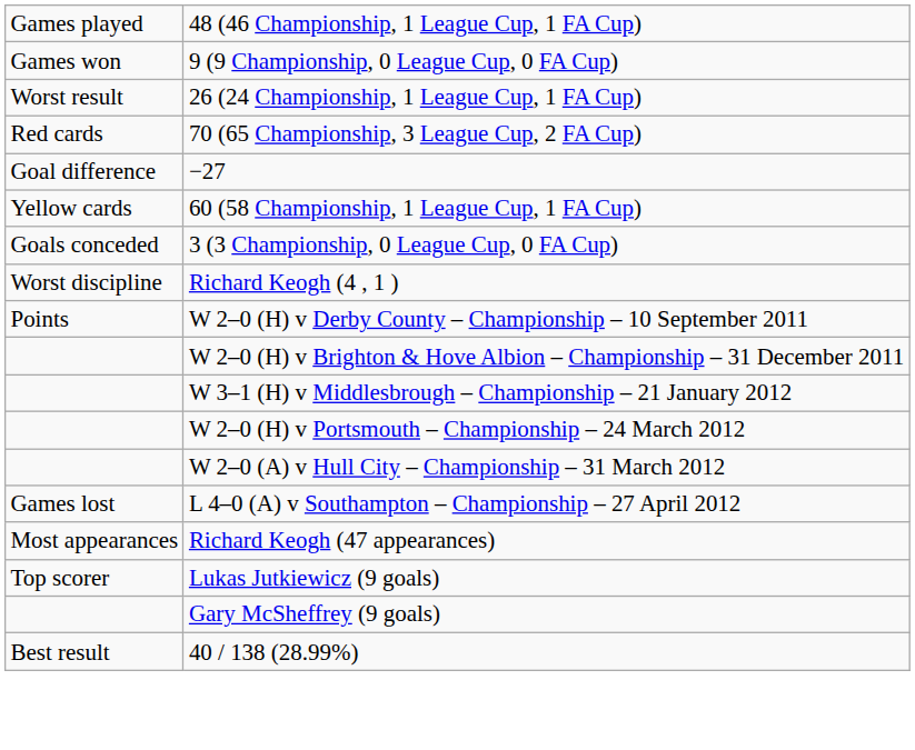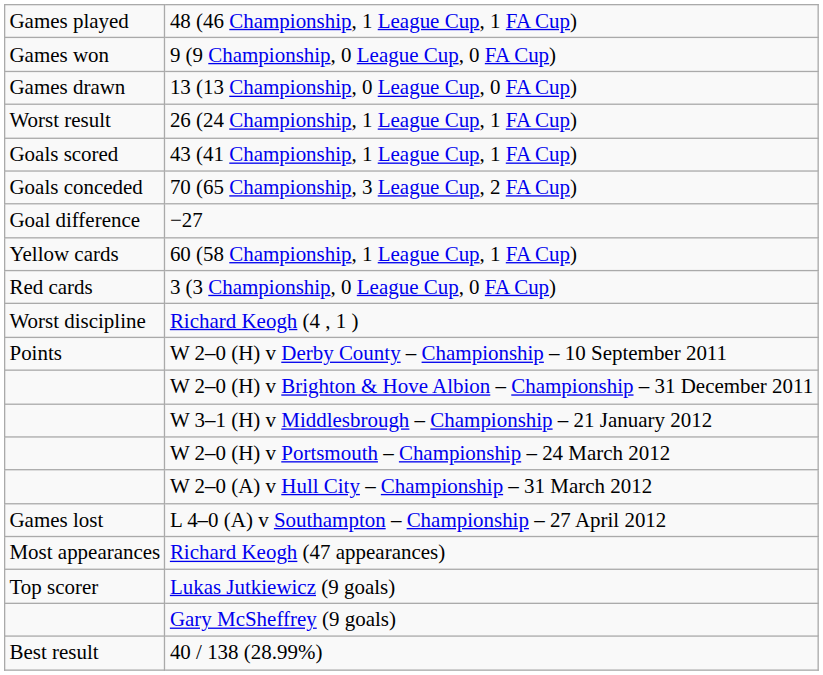+ row: Games drawn | 13 (13 Championship, 0 League Cup, 0 FA Cup)
+ row: Goals scored | 43 (41 Championship, 1 League Cup, 1 FA Cup)
70 (65 Championship, 3 League Cup, 2 FA Cup) | column 1: Red cards -> Goals conceded
3 (3 Championship, 0 League Cup, 0 FA Cup) | column 1: Goals conceded -> Red cards
